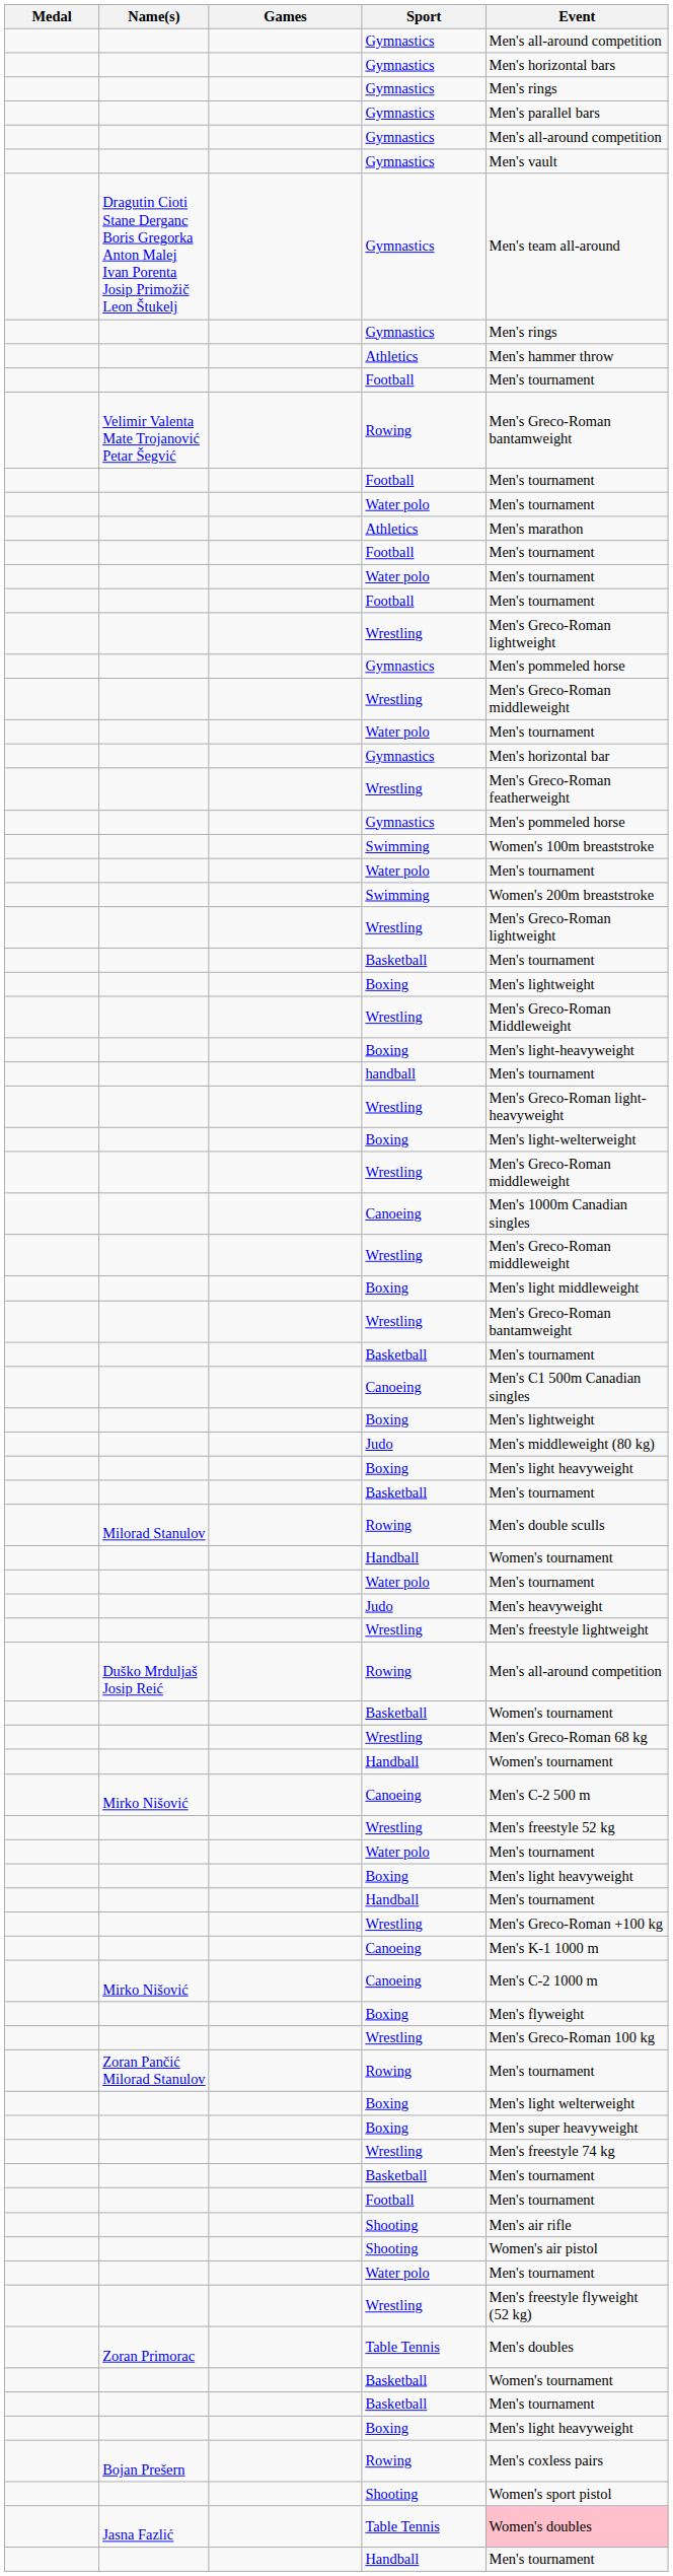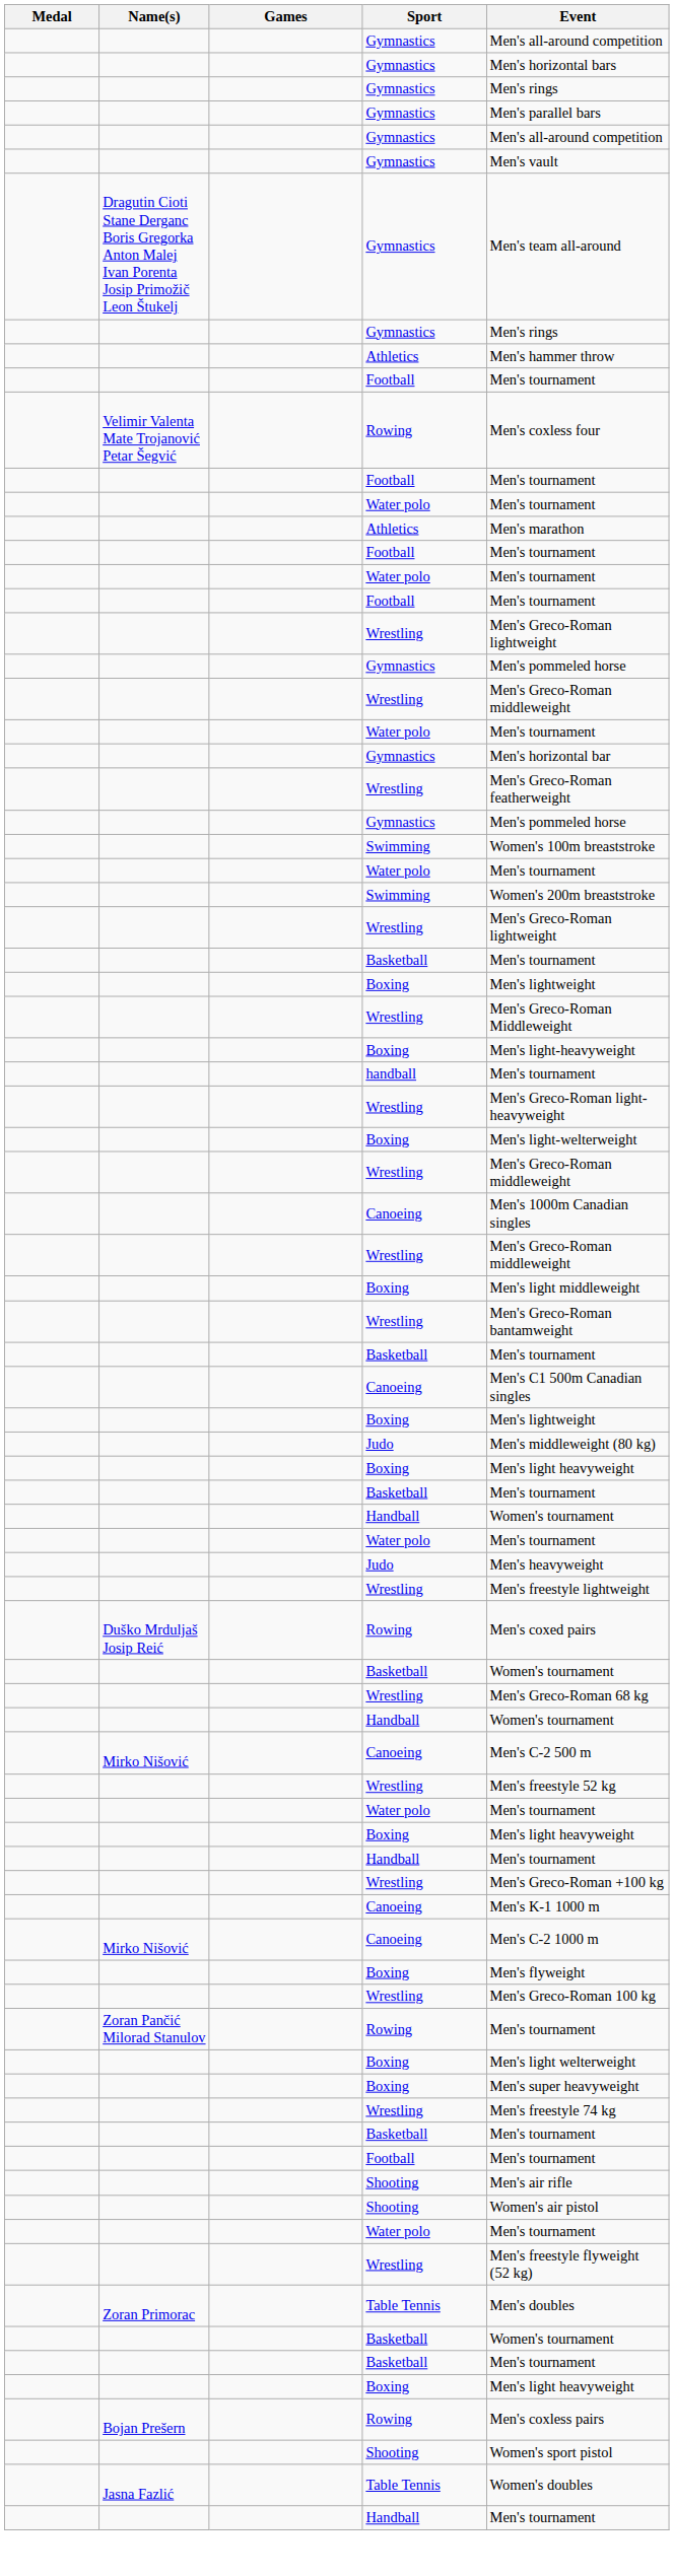Velimir Valenta Mate Trojanović Petar Šegvić / Rowing | Event: Men's Greco-Roman bantamweight -> Men's coxless four
- row: Milorad Stanulov | Rowing | Men's double sculls
Duško Mrduljaš Josip Reić / Rowing | Event: Men's all-around competition -> Men's coxed pairs
Jasna Fazlić / Table Tennis | Event: pink background -> no background
